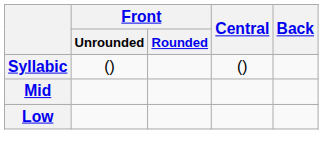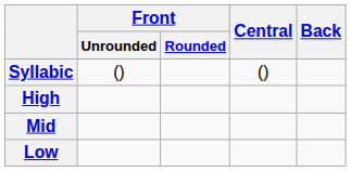+ row: High
